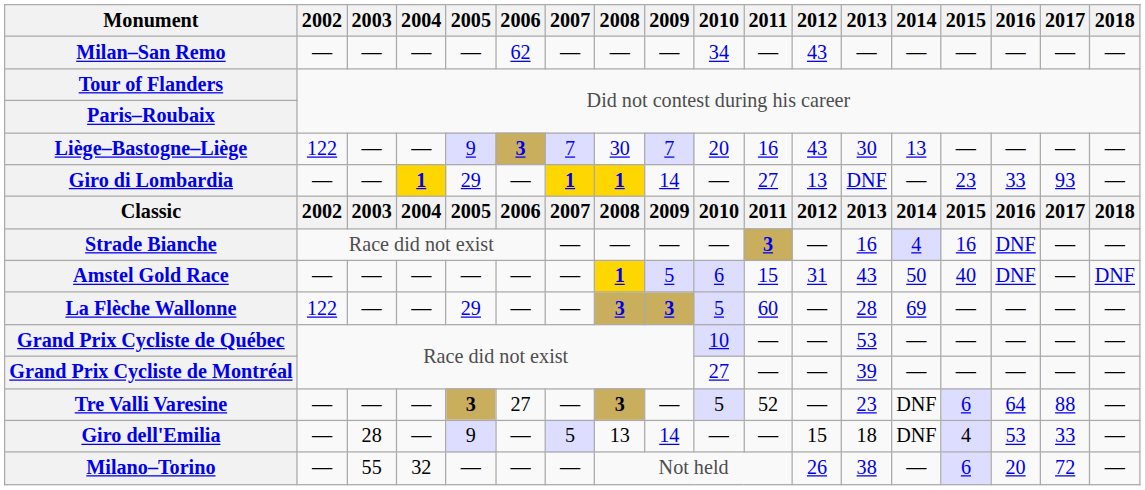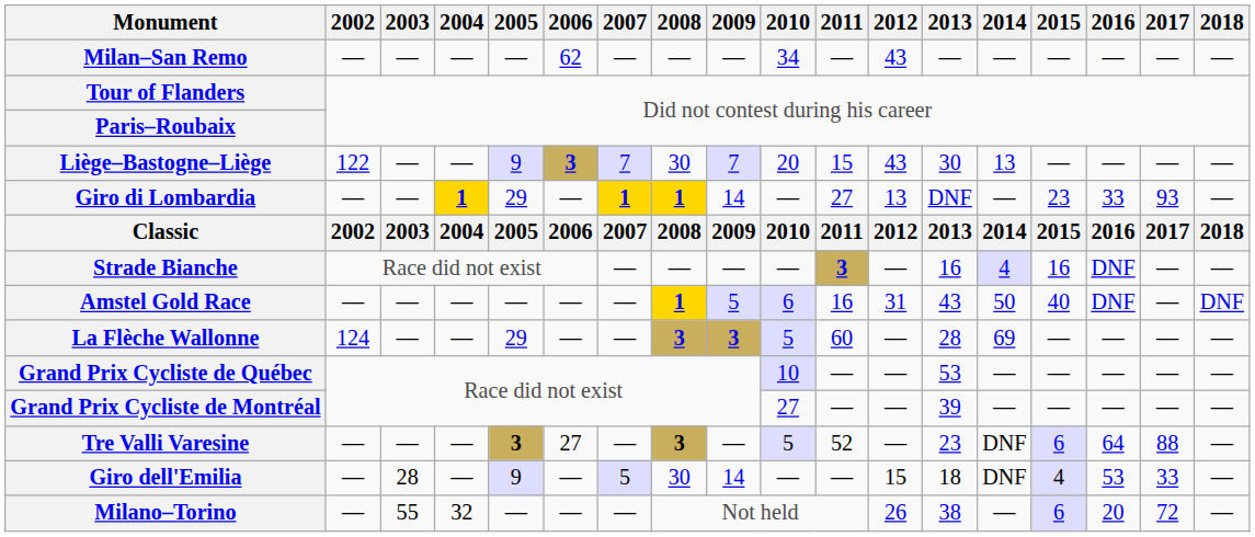Liège–Bastogne–Liège | 2011: 16 -> 15
Amstel Gold Race | 2011: 15 -> 16
La Flèche Wallonne | 2002: 122 -> 124
Giro dell'Emilia | 2008: 13 -> 30
